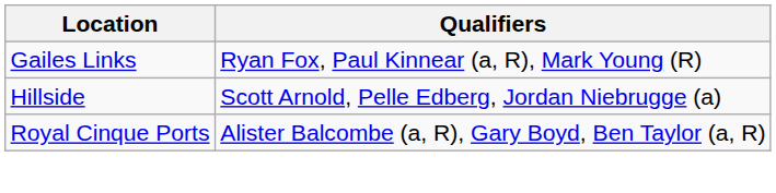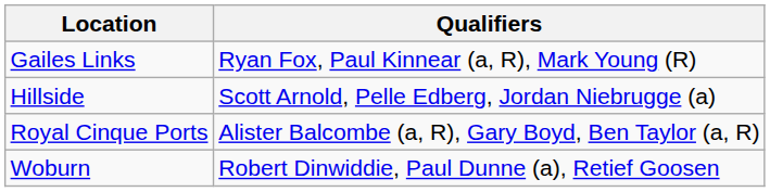+ row: Woburn | Robert Dinwiddie, Paul Dunne (a), Retief Goosen
